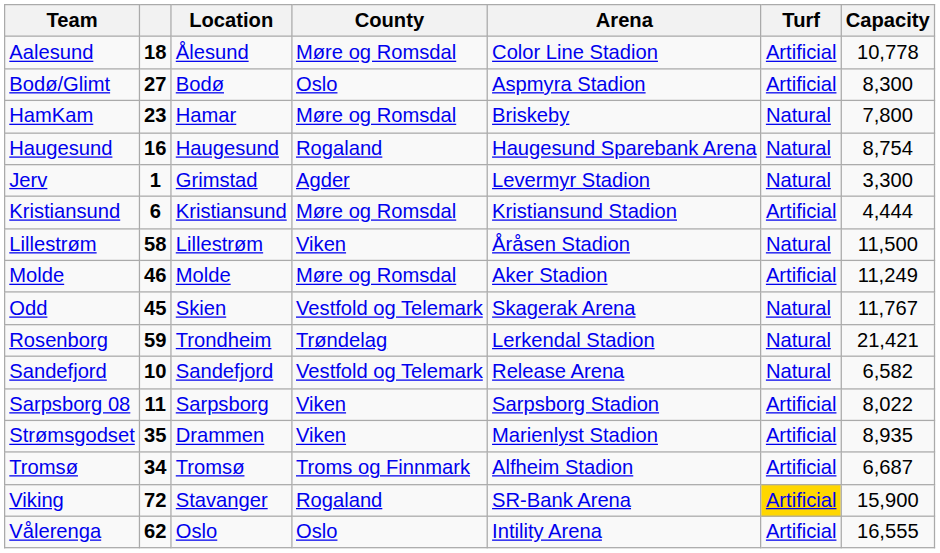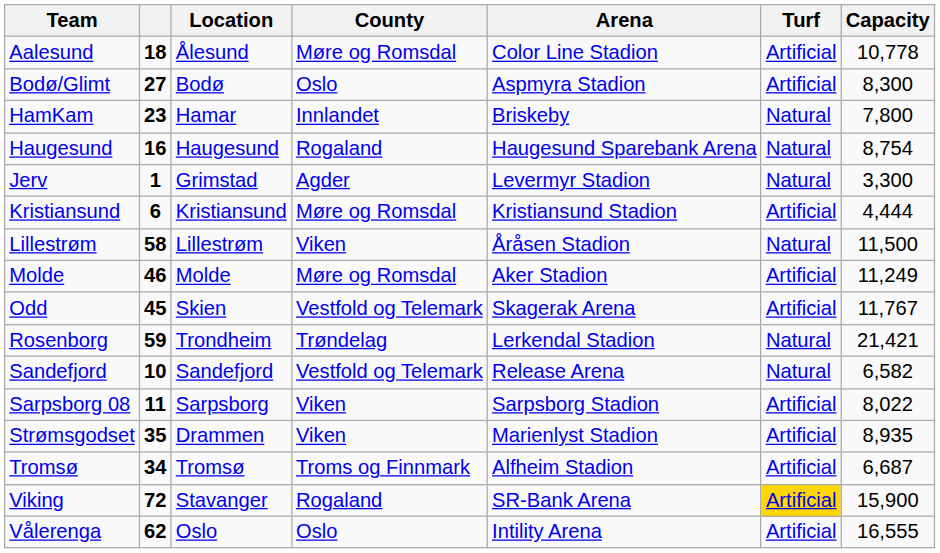HamKam | County: Møre og Romsdal -> Innlandet
Odd | Turf: Natural -> Artificial
